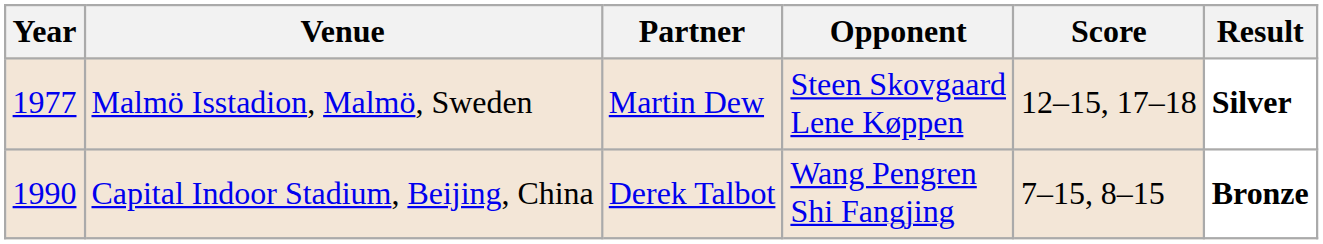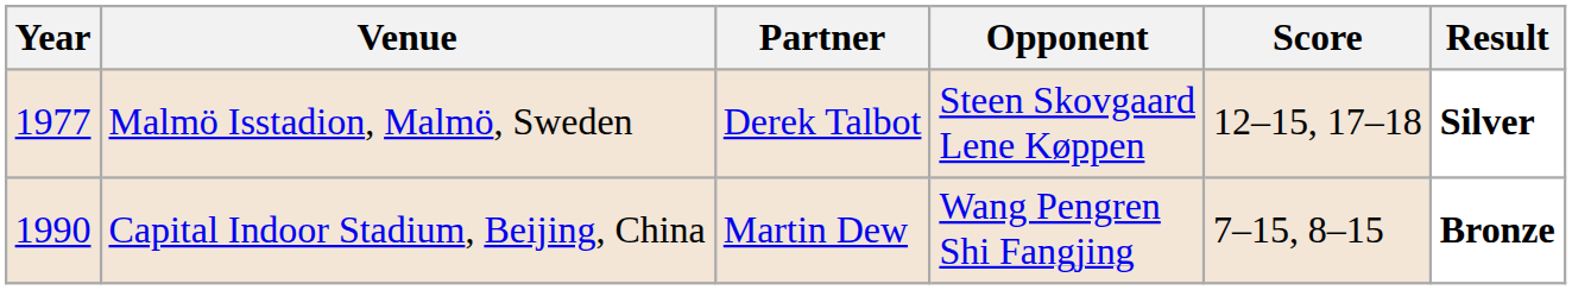Malmö Isstadion, Malmö, Sweden | Partner: Martin Dew -> Derek Talbot
Capital Indoor Stadium, Beijing, China | Partner: Derek Talbot -> Martin Dew
